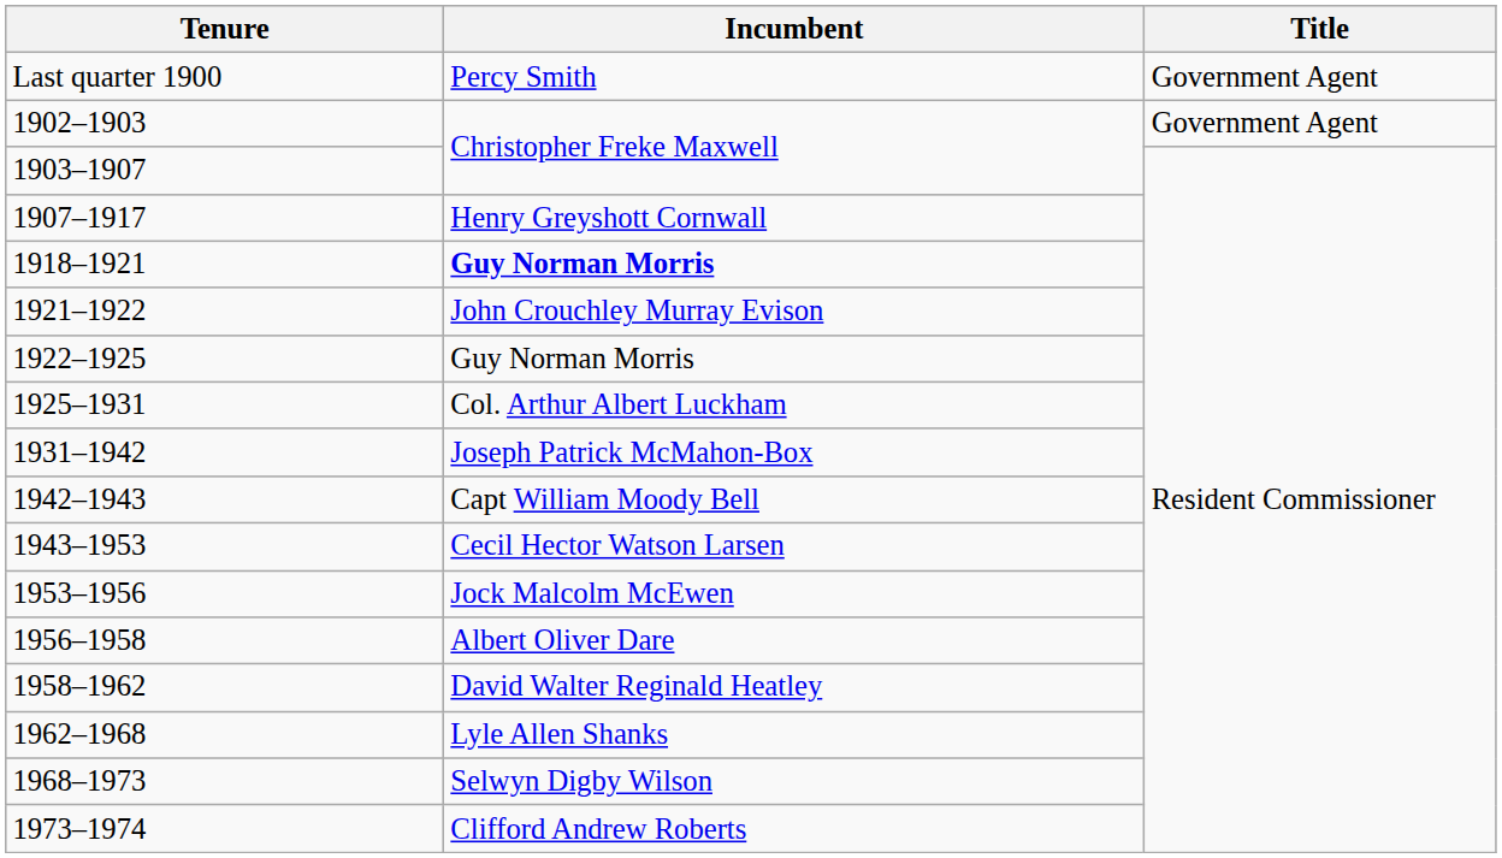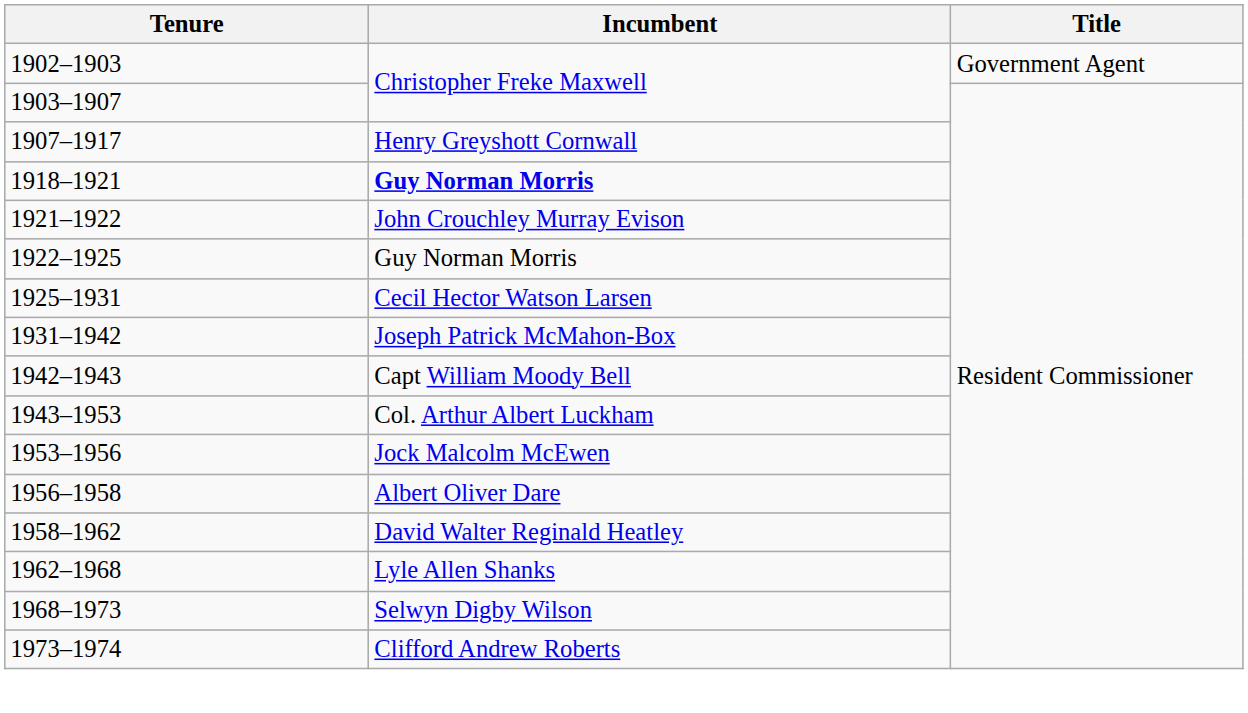- row: Last quarter 1900 | Percy Smith | Government Agent
1925–1931 | Incumbent: Col. Arthur Albert Luckham -> Cecil Hector Watson Larsen
1943–1953 | Incumbent: Cecil Hector Watson Larsen -> Col. Arthur Albert Luckham
